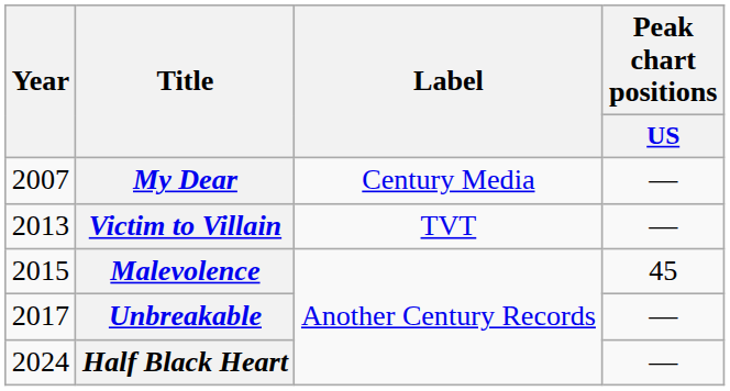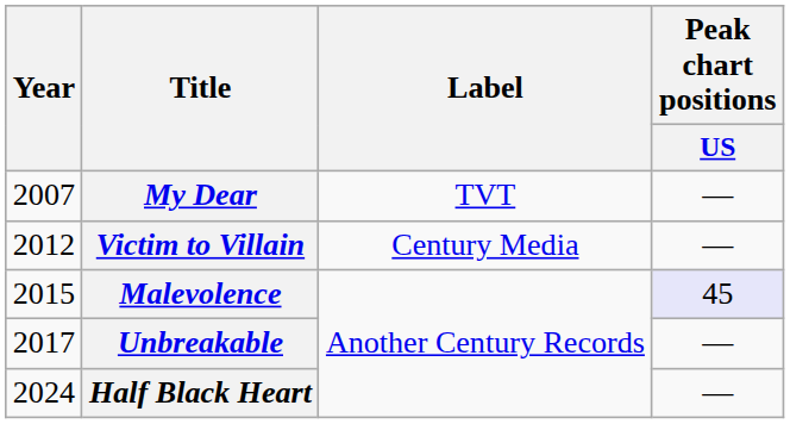My Dear | Label: Century Media -> TVT
Victim to Villain | Year: 2013 -> 2012
Victim to Villain | Label: TVT -> Century Media
Malevolence | Peak chart positions / US: no background -> lavender background
